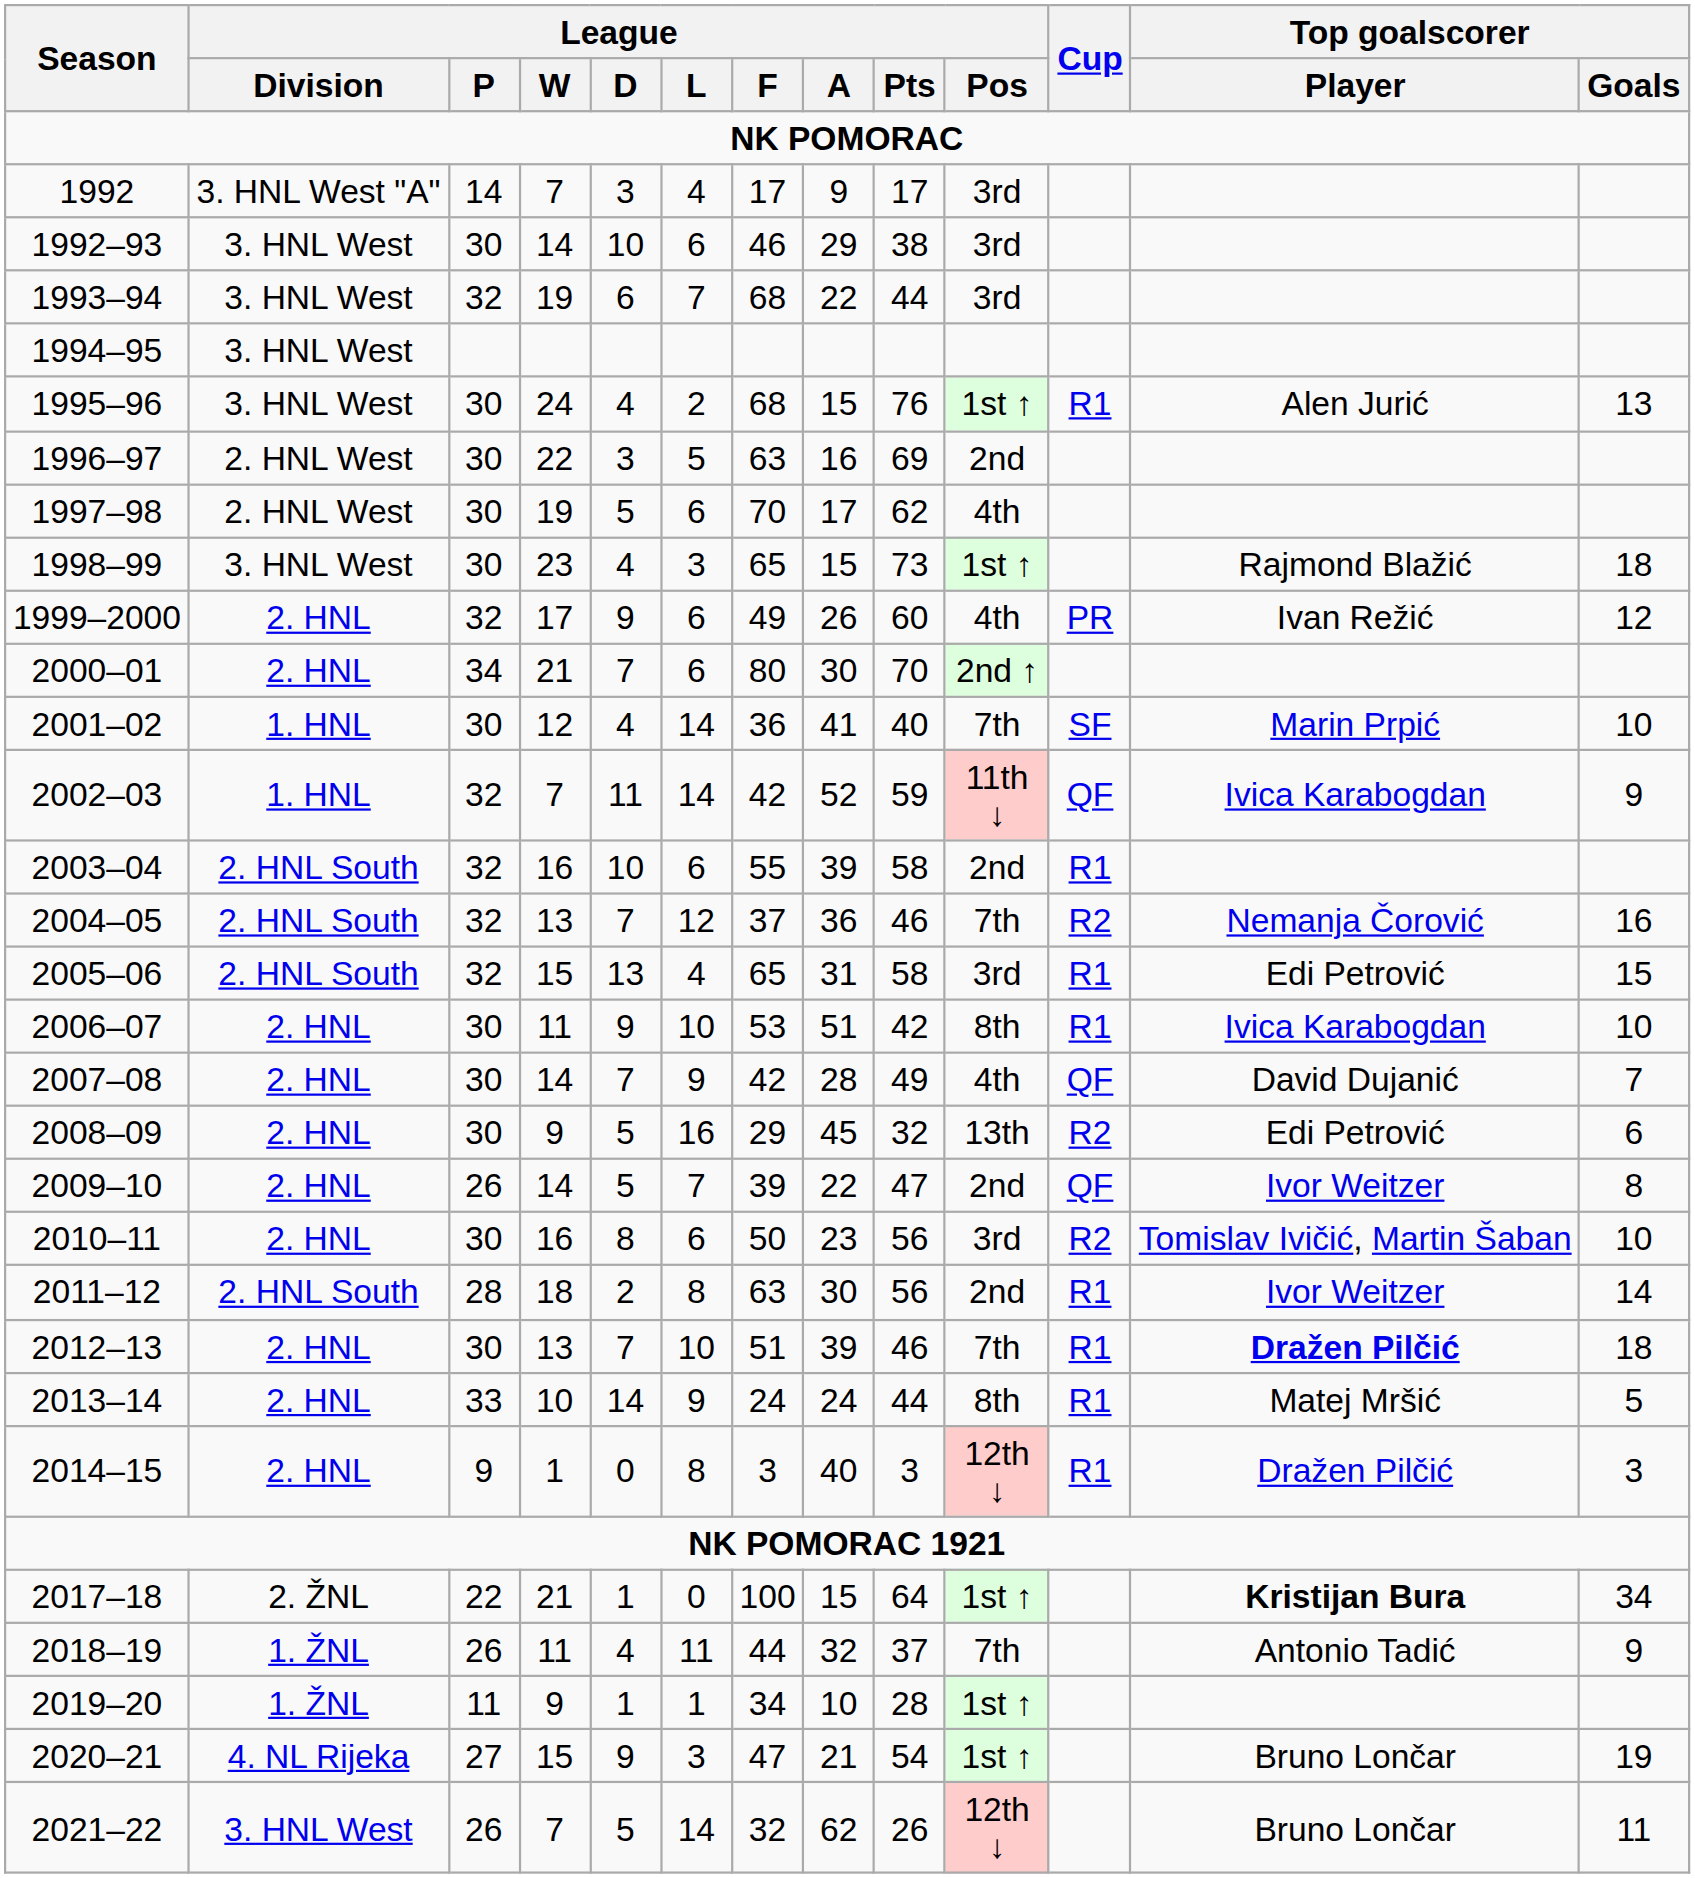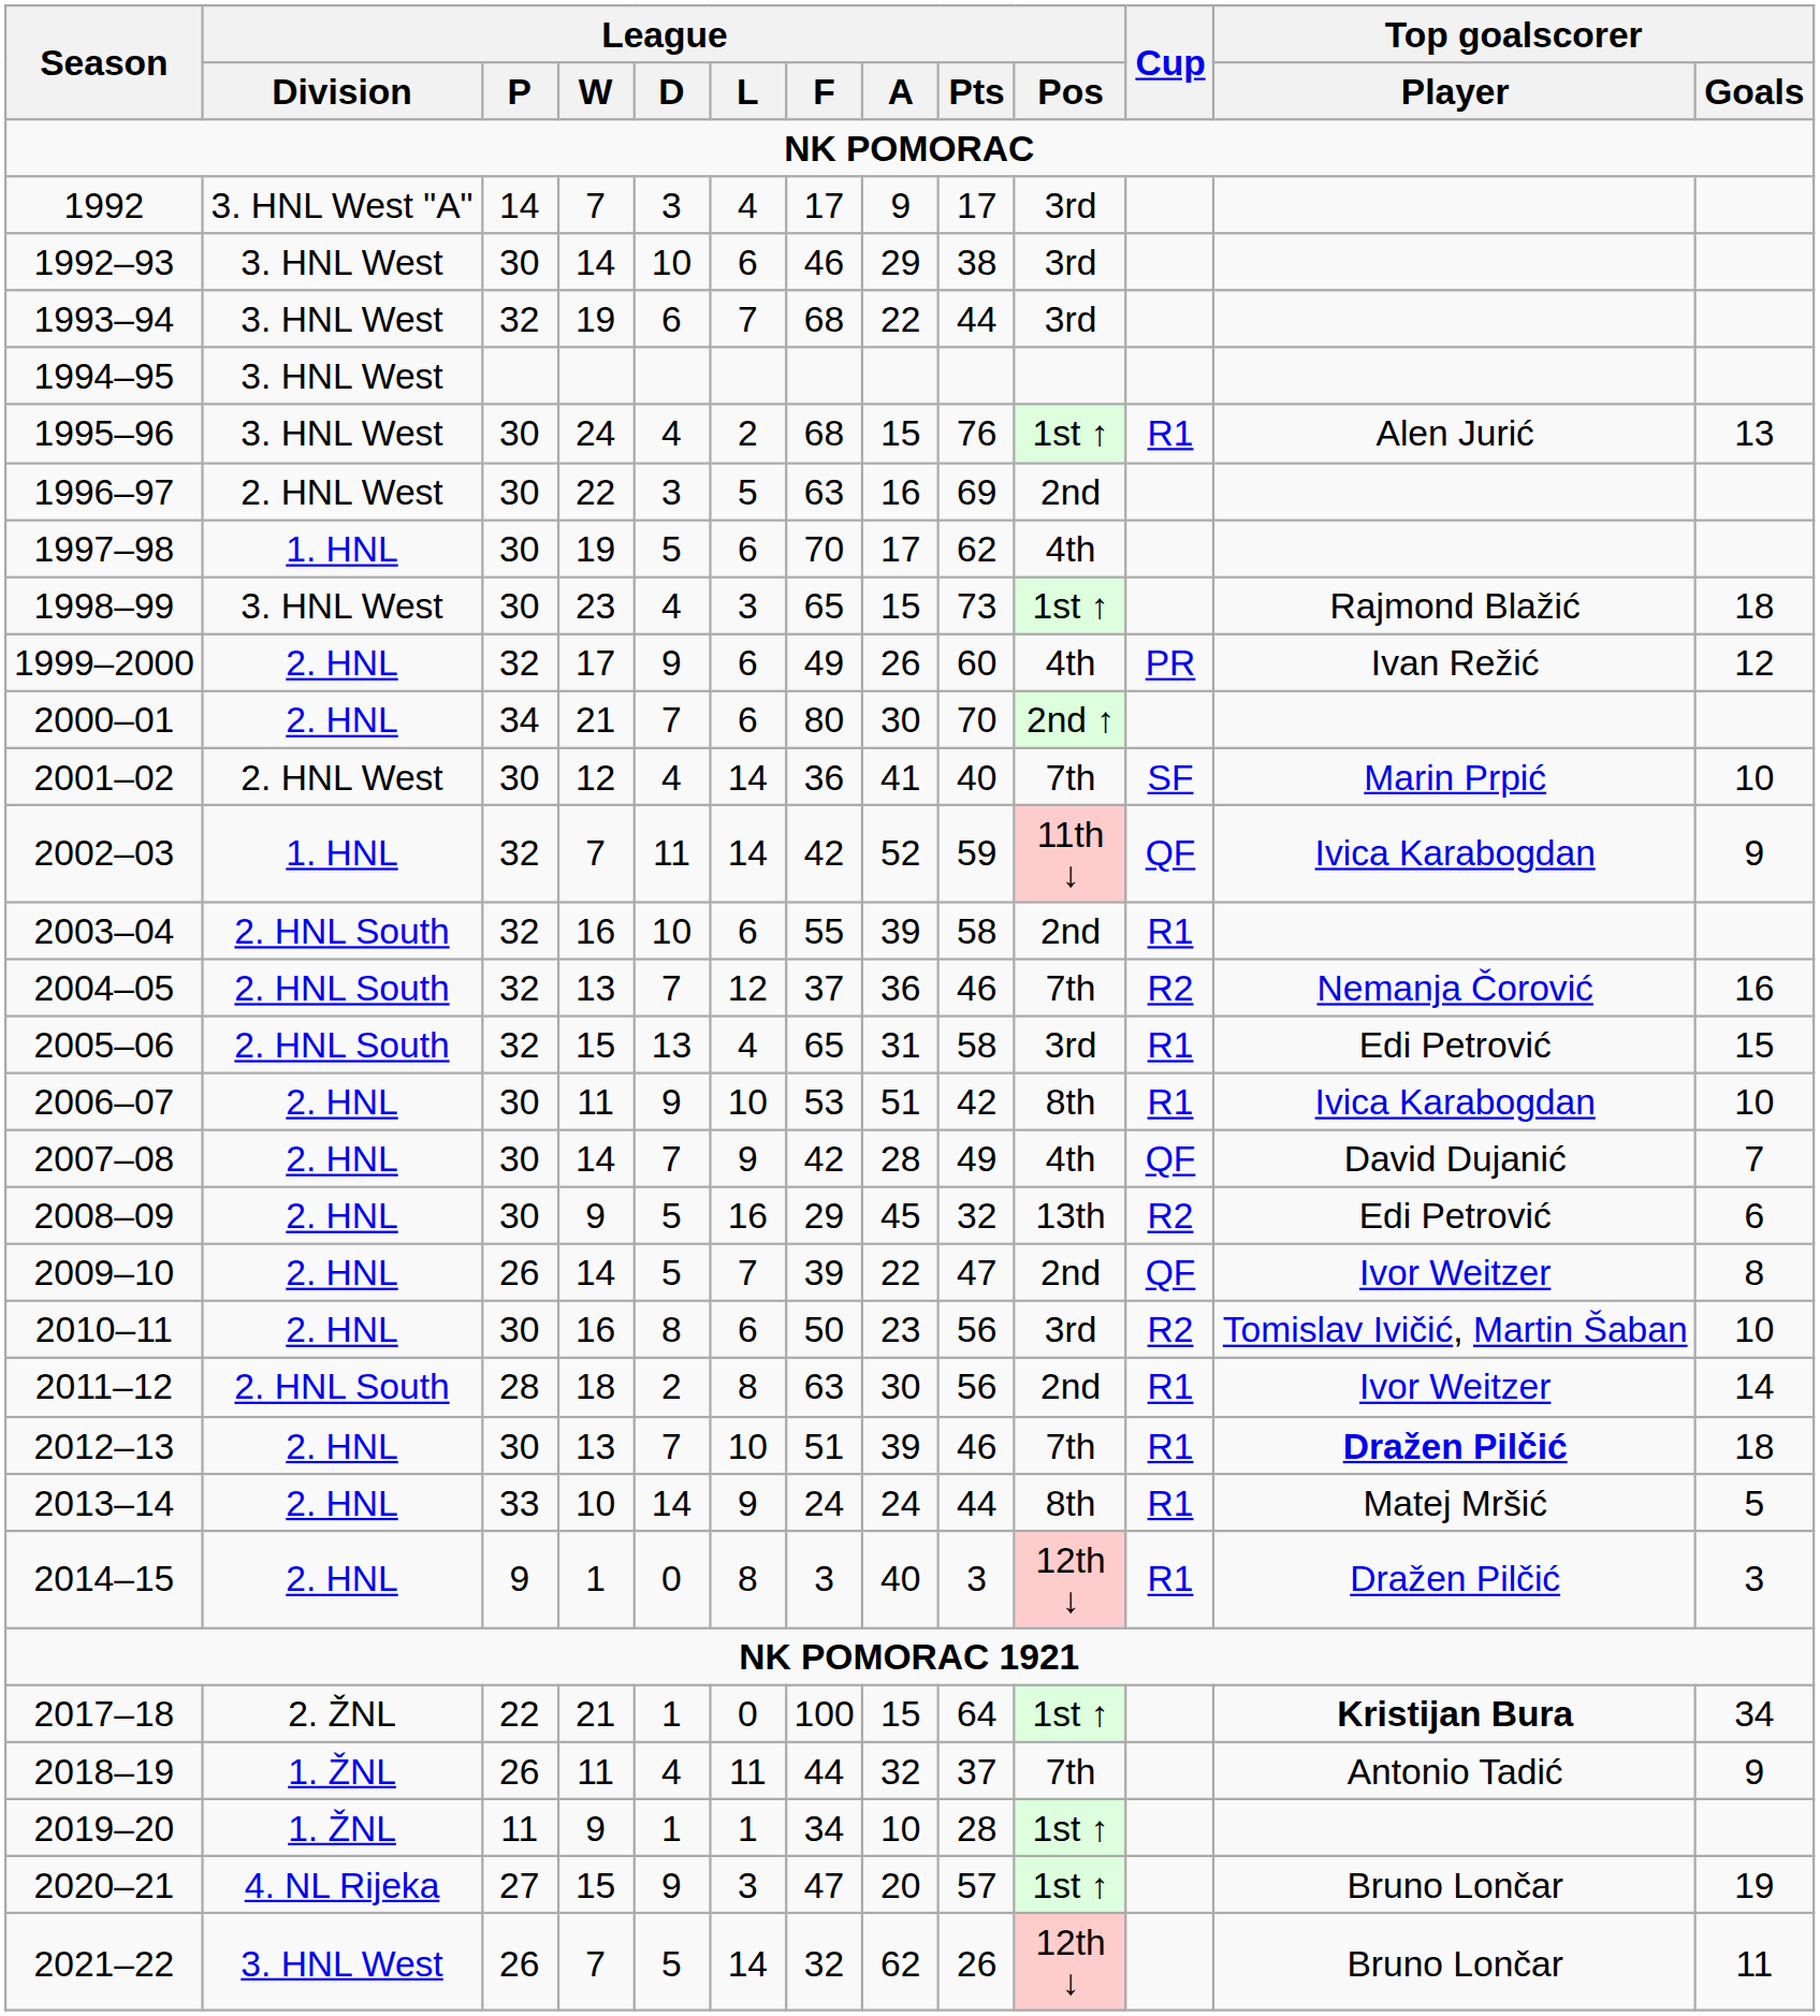1997–98 | League / Division: 2. HNL West -> 1. HNL
2001–02 | League / Division: 1. HNL -> 2. HNL West
2020–21 | League / A: 21 -> 20
2020–21 | League / Pts: 54 -> 57
